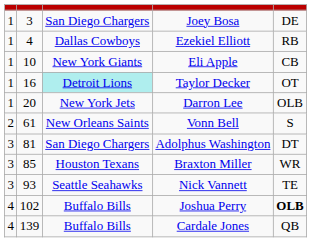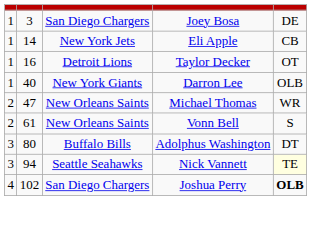- row: 1 | 4 | Dallas Cowboys | Ezekiel Elliott | RB
Eli Apple | column 2: 10 -> 14
Eli Apple | column 3: New York Giants -> New York Jets
Taylor Decker | column 3: paleturquoise background -> no background
Darron Lee | column 2: 20 -> 40
Darron Lee | column 3: New York Jets -> New York Giants
+ row: 2 | 47 | New Orleans Saints | Michael Thomas | WR
Adolphus Washington | column 2: 81 -> 80
Adolphus Washington | column 3: San Diego Chargers -> Buffalo Bills
- row: 3 | 85 | Houston Texans | Braxton Miller | WR
Nick Vannett | column 2: 93 -> 94
Nick Vannett | column 5: no background -> lightyellow background
Joshua Perry | column 3: Buffalo Bills -> San Diego Chargers
- row: 4 | 139 | Buffalo Bills | Cardale Jones | QB
